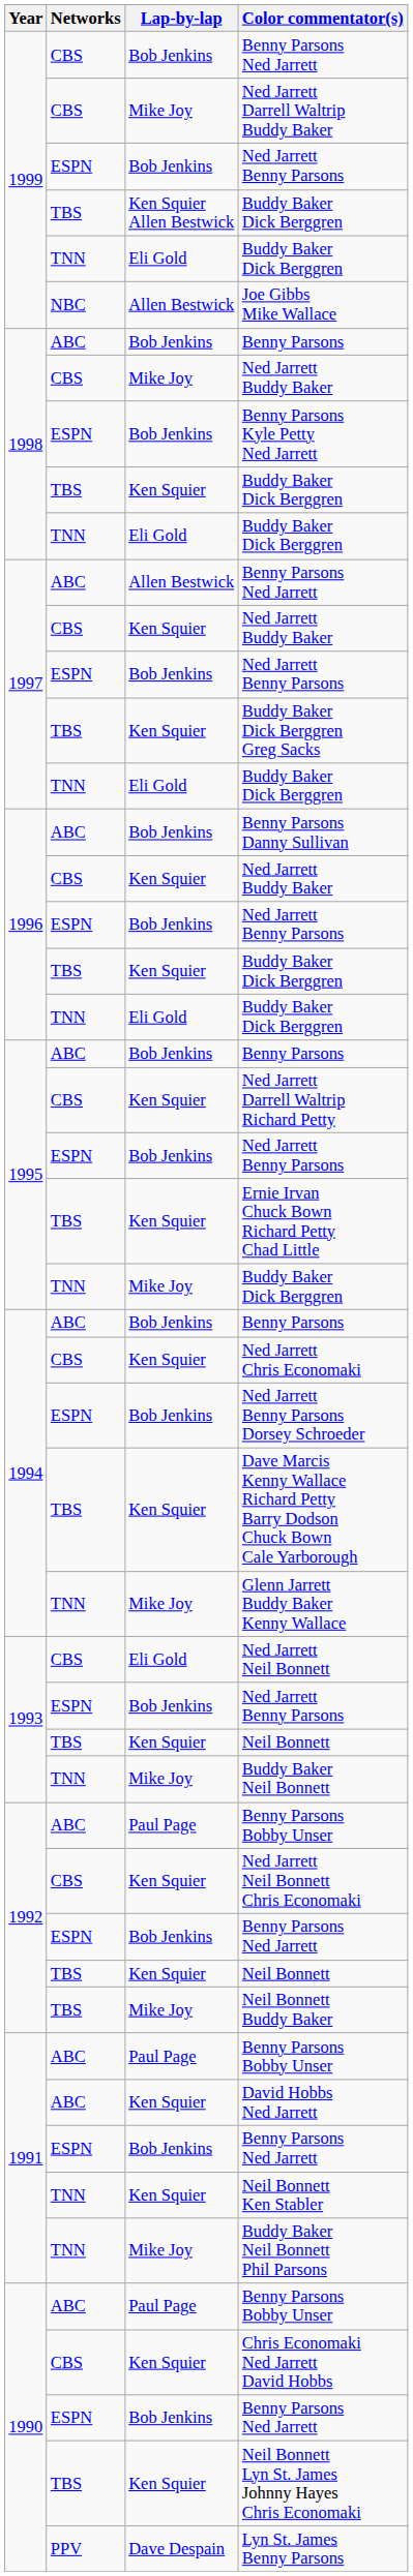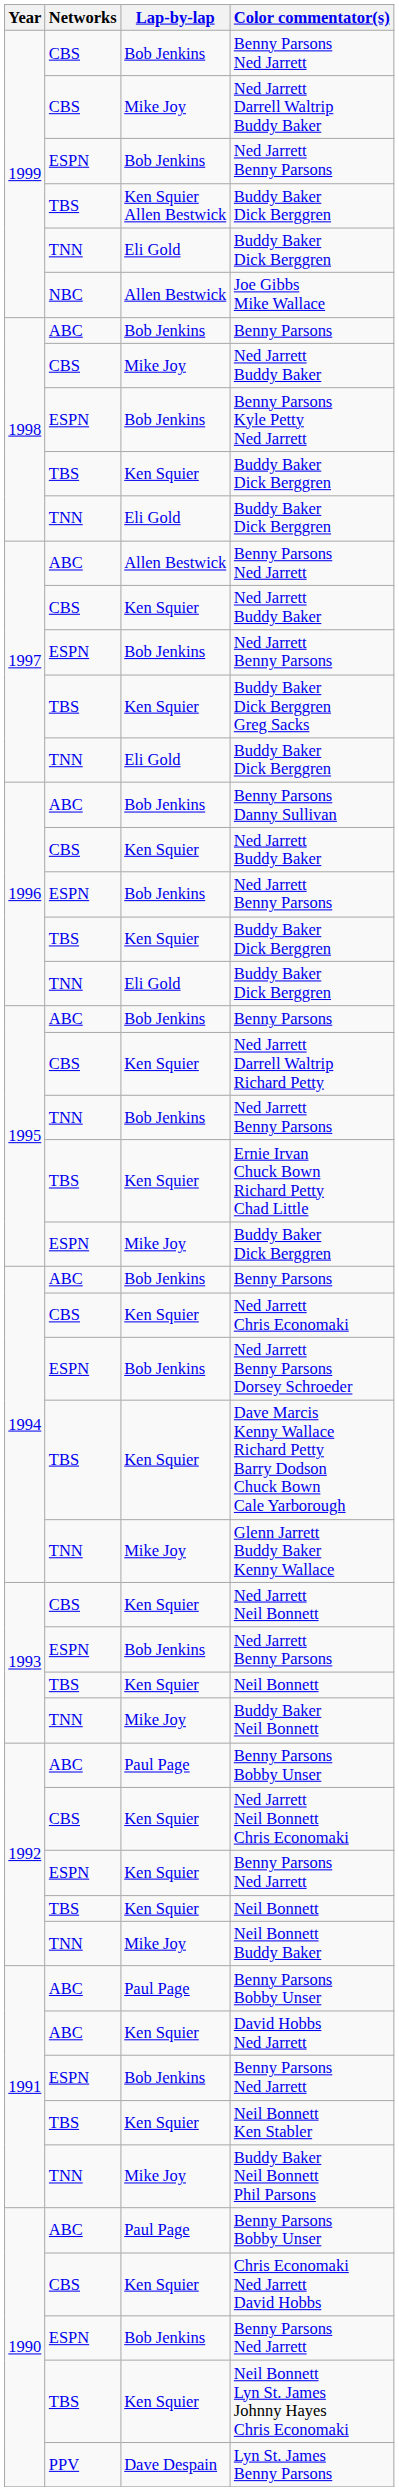1995 / Ned Jarrett Benny Parsons | Networks: ESPN -> TNN
1995 / Buddy Baker Dick Berggren | Networks: TNN -> ESPN
Ned Jarrett Neil Bonnett | Lap-by-lap: Eli Gold -> Ken Squier
1992 / Benny Parsons Ned Jarrett | Lap-by-lap: Bob Jenkins -> Ken Squier
Neil Bonnett Buddy Baker | Networks: TBS -> TNN
Neil Bonnett Ken Stabler | Networks: TNN -> TBS
